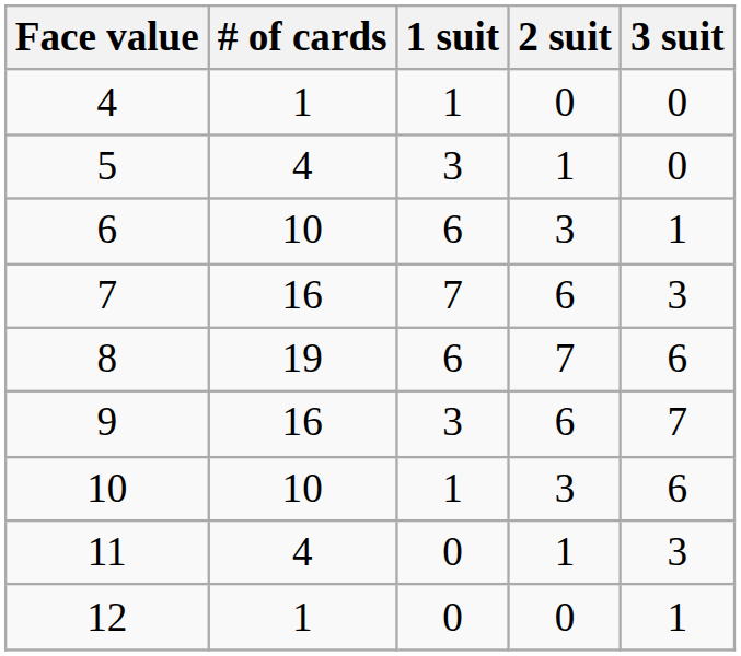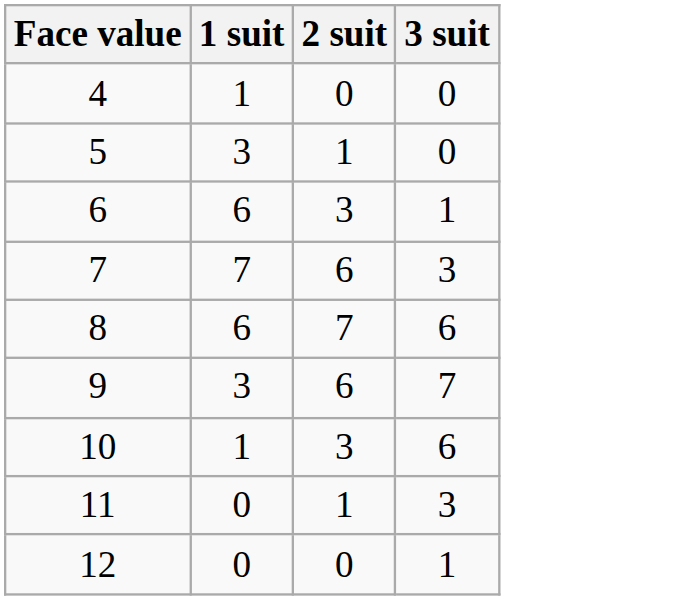- column: # of cards | 1 | 4 | 10 | 16 | 19 | 16 | 10 | 4 | 1
